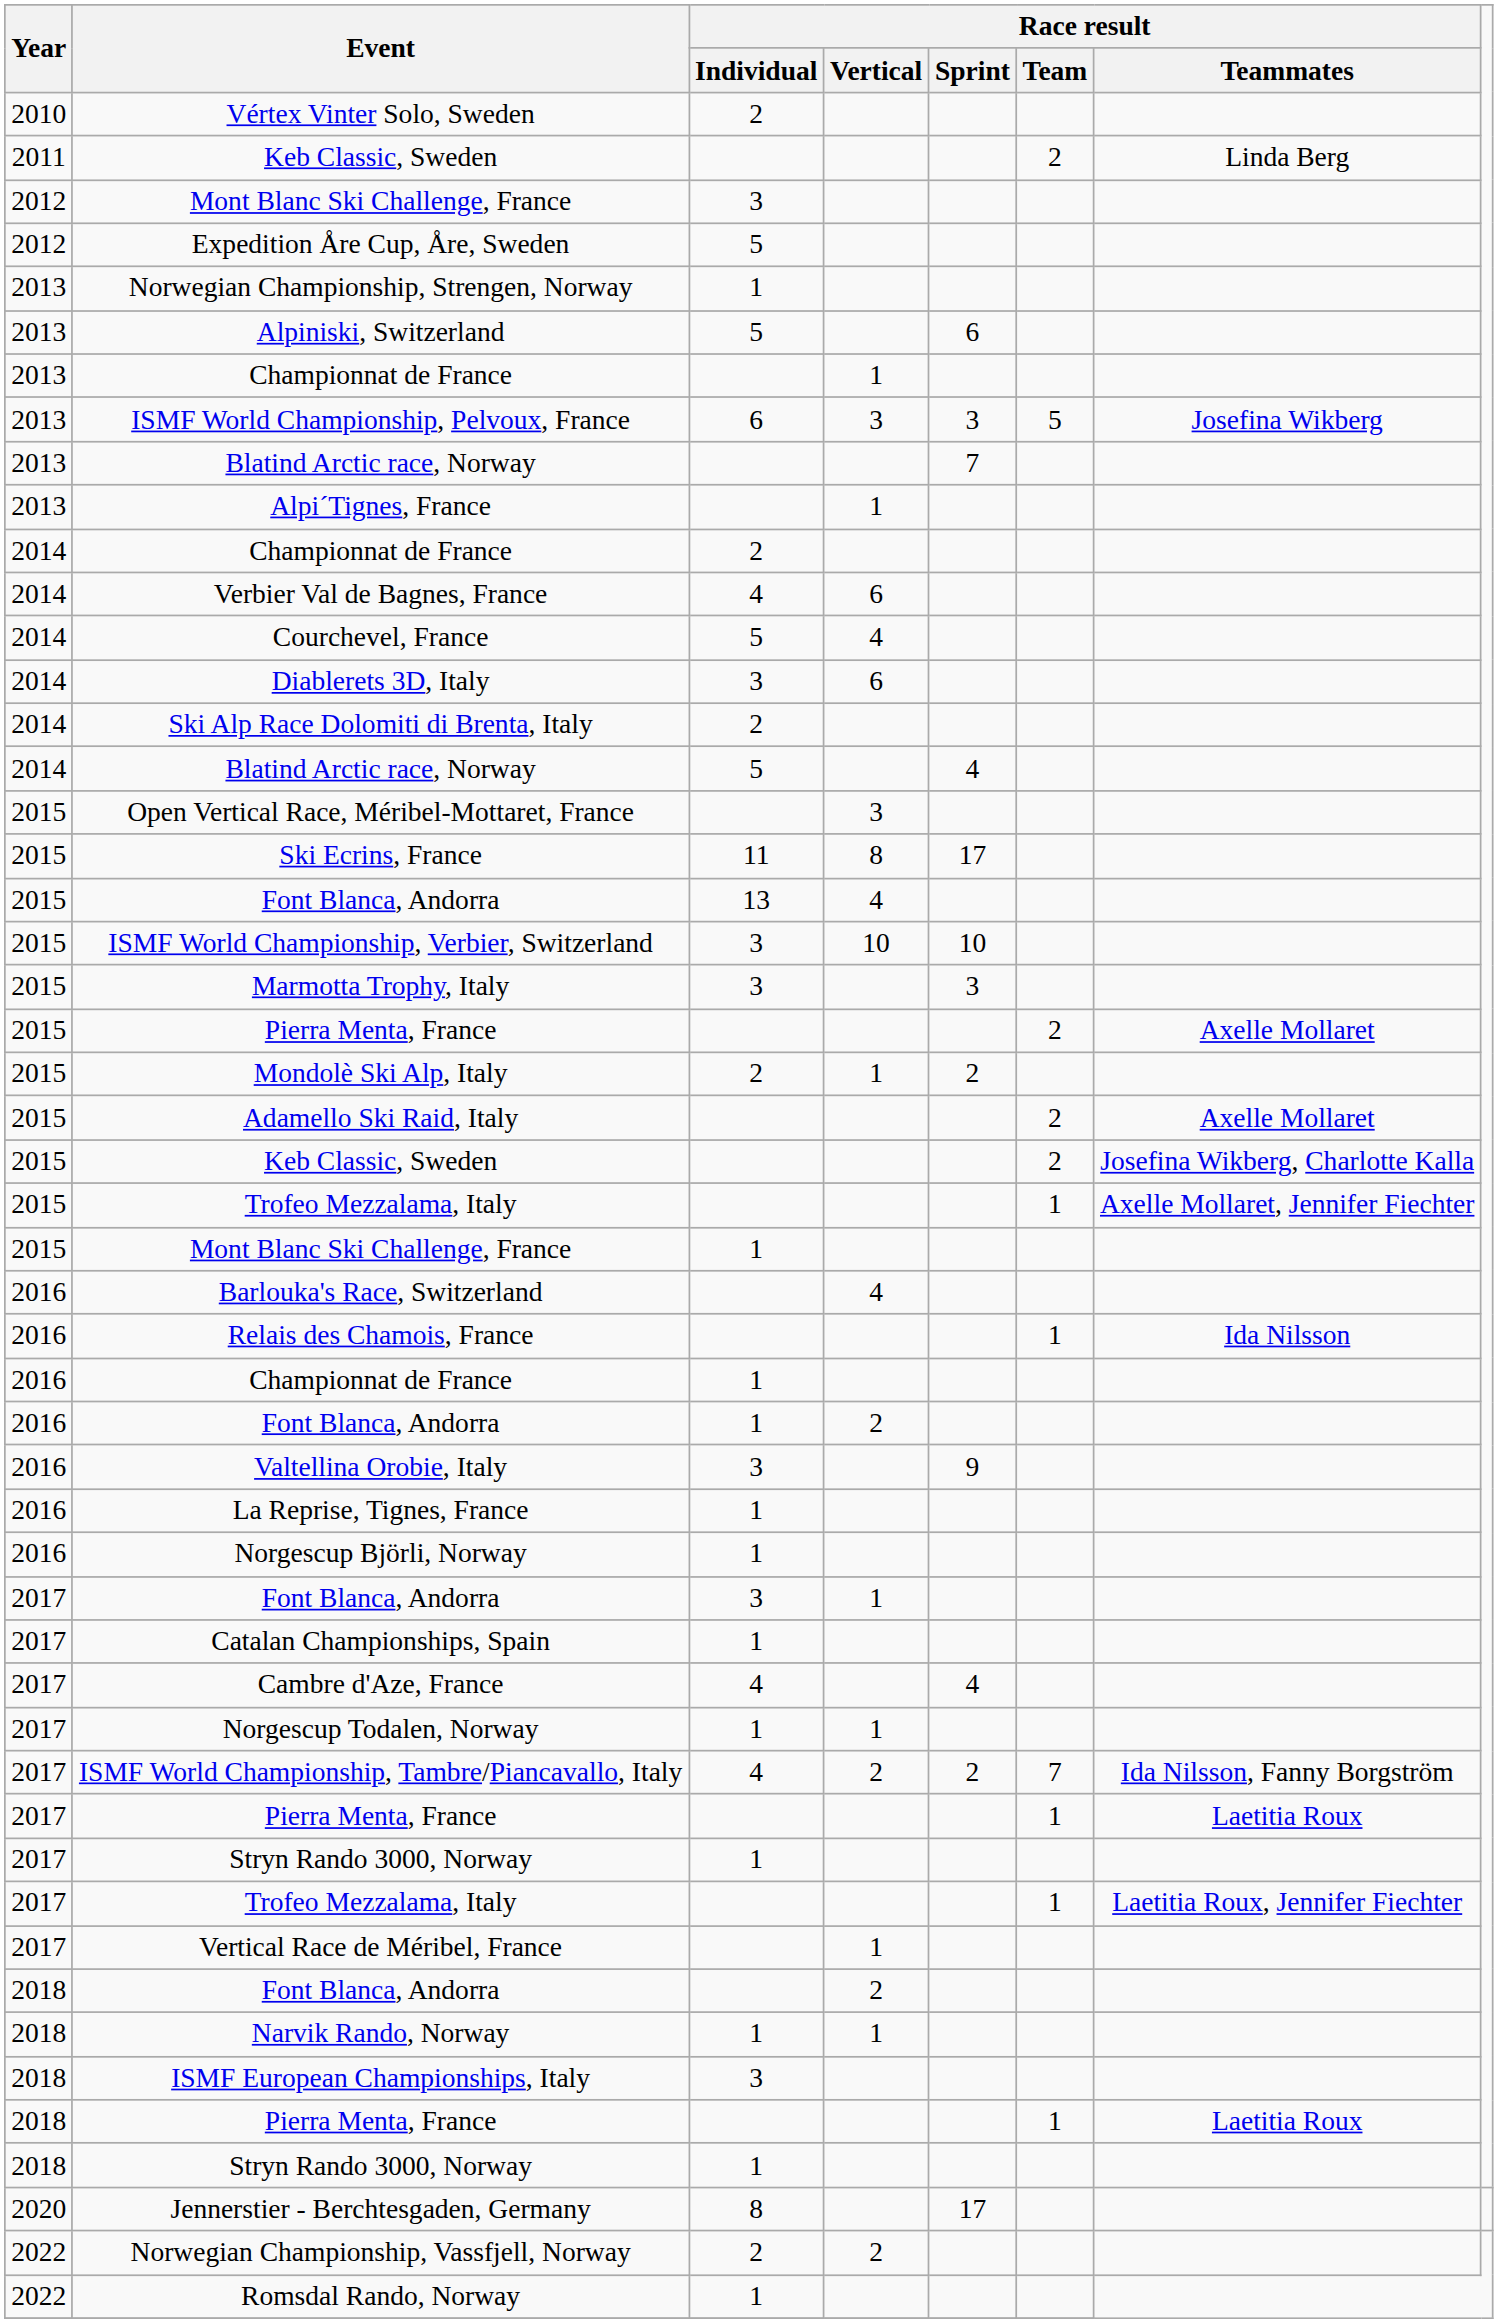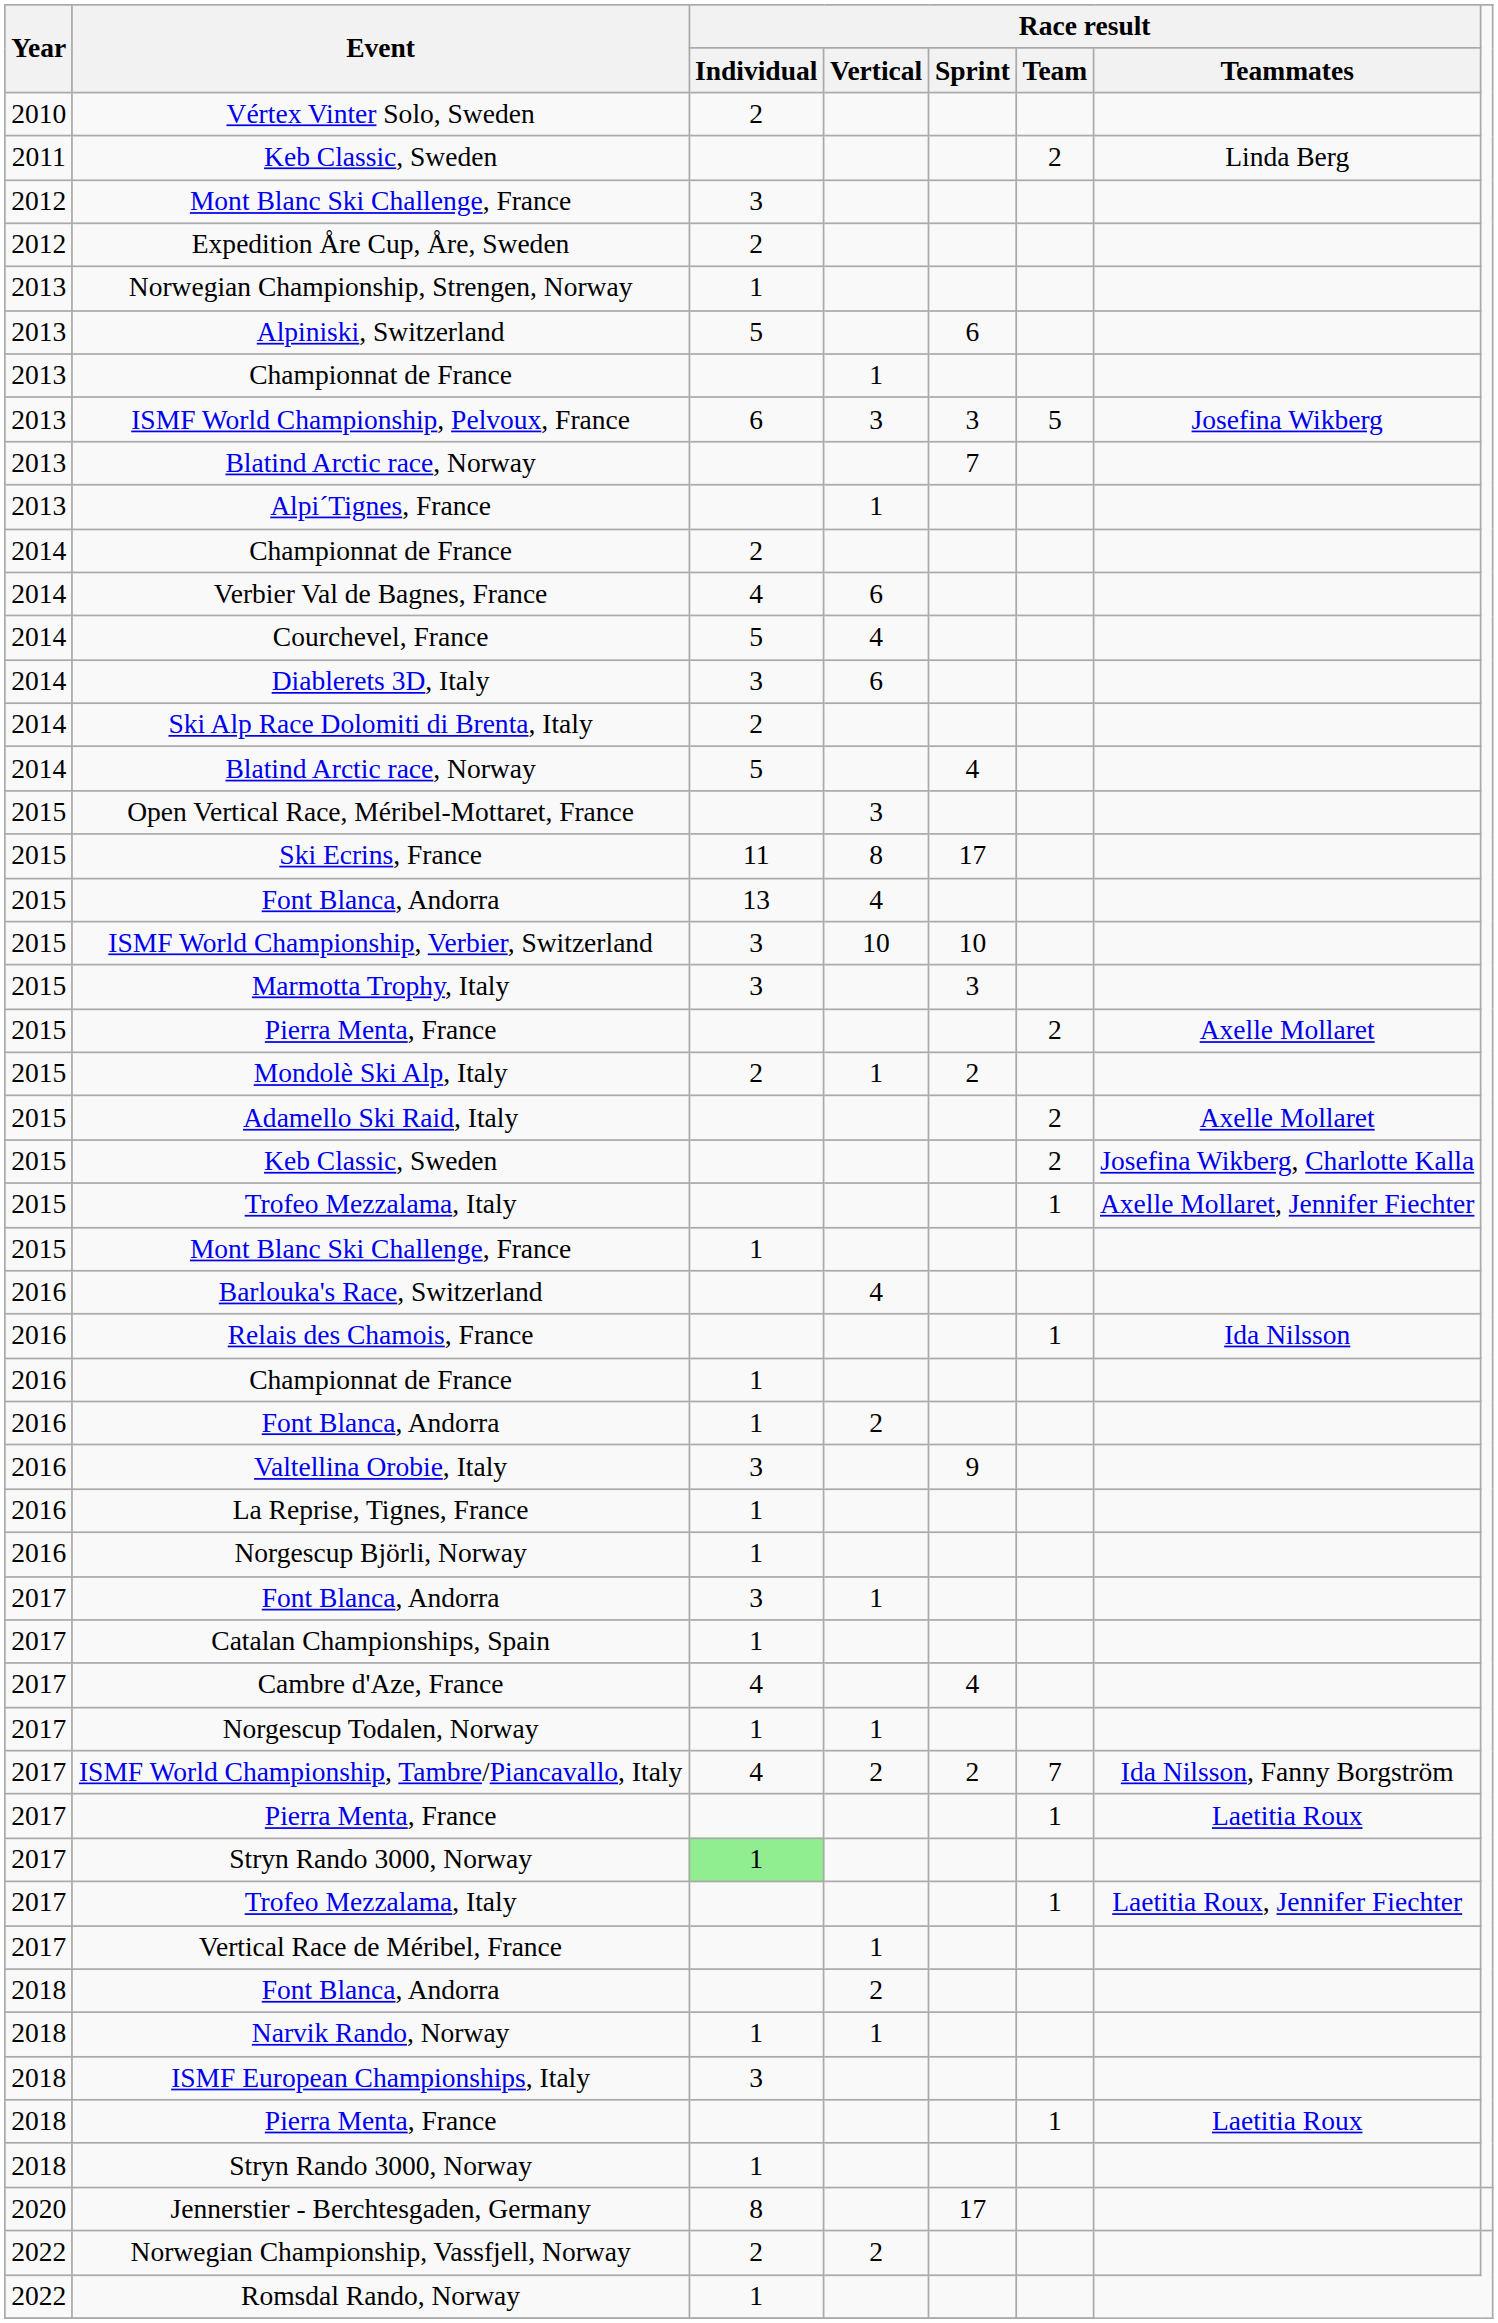Expedition Åre Cup, Åre, Sweden | Race result / Individual: 5 -> 2
2017 / Stryn Rando 3000, Norway | Race result / Individual: no background -> lightgreen background
